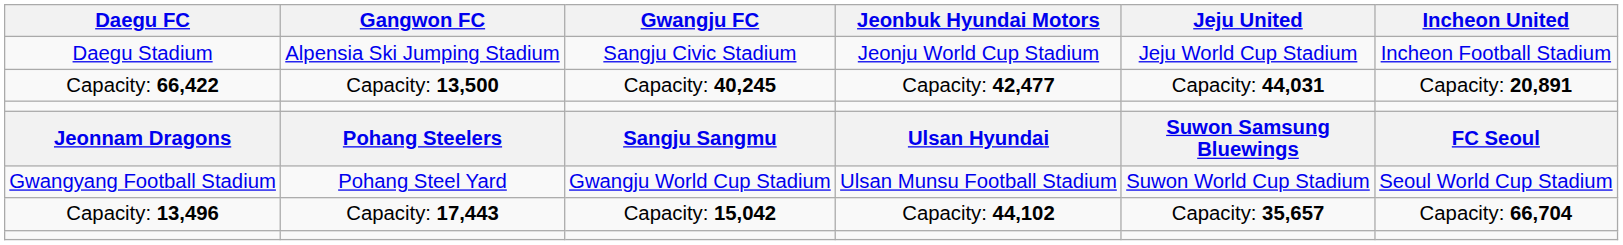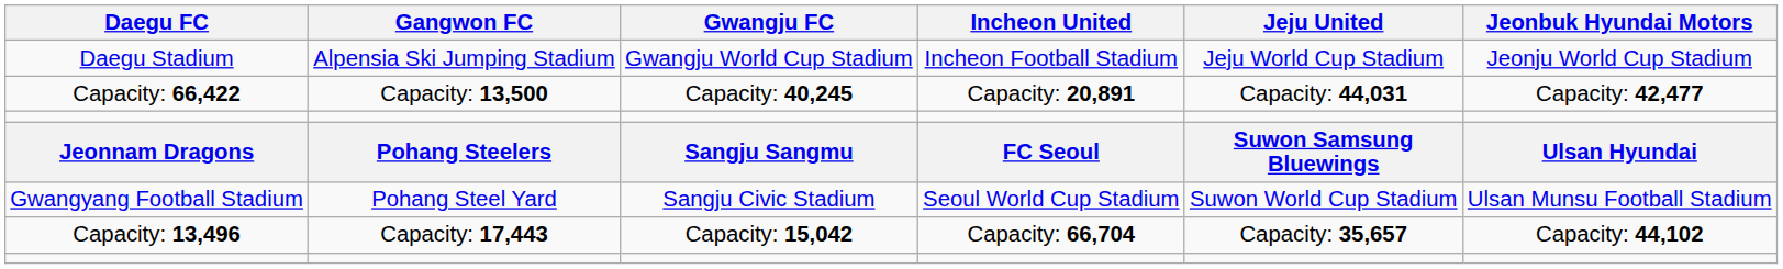columns swapped: Incheon United <-> Jeonbuk Hyundai Motors
Daegu Stadium | Gwangju FC: Sangju Civic Stadium -> Gwangju World Cup Stadium
Gwangyang Football Stadium | Gwangju FC: Gwangju World Cup Stadium -> Sangju Civic Stadium
